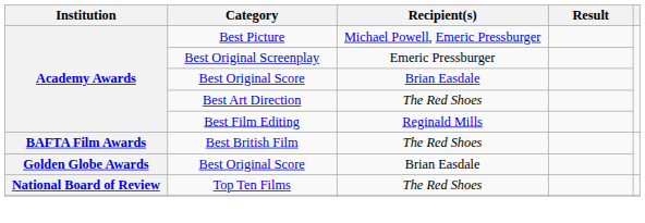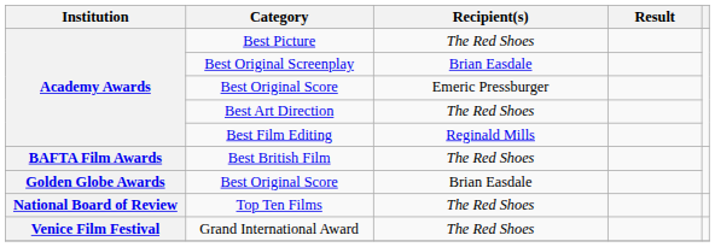Best Picture | Recipient(s): Michael Powell, Emeric Pressburger -> The Red Shoes
Best Original Screenplay | Recipient(s): Emeric Pressburger -> Brian Easdale
Academy Awards / Best Original Score | Recipient(s): Brian Easdale -> Emeric Pressburger
+ row: Venice Film Festival | Grand International Award | The Red Shoes
